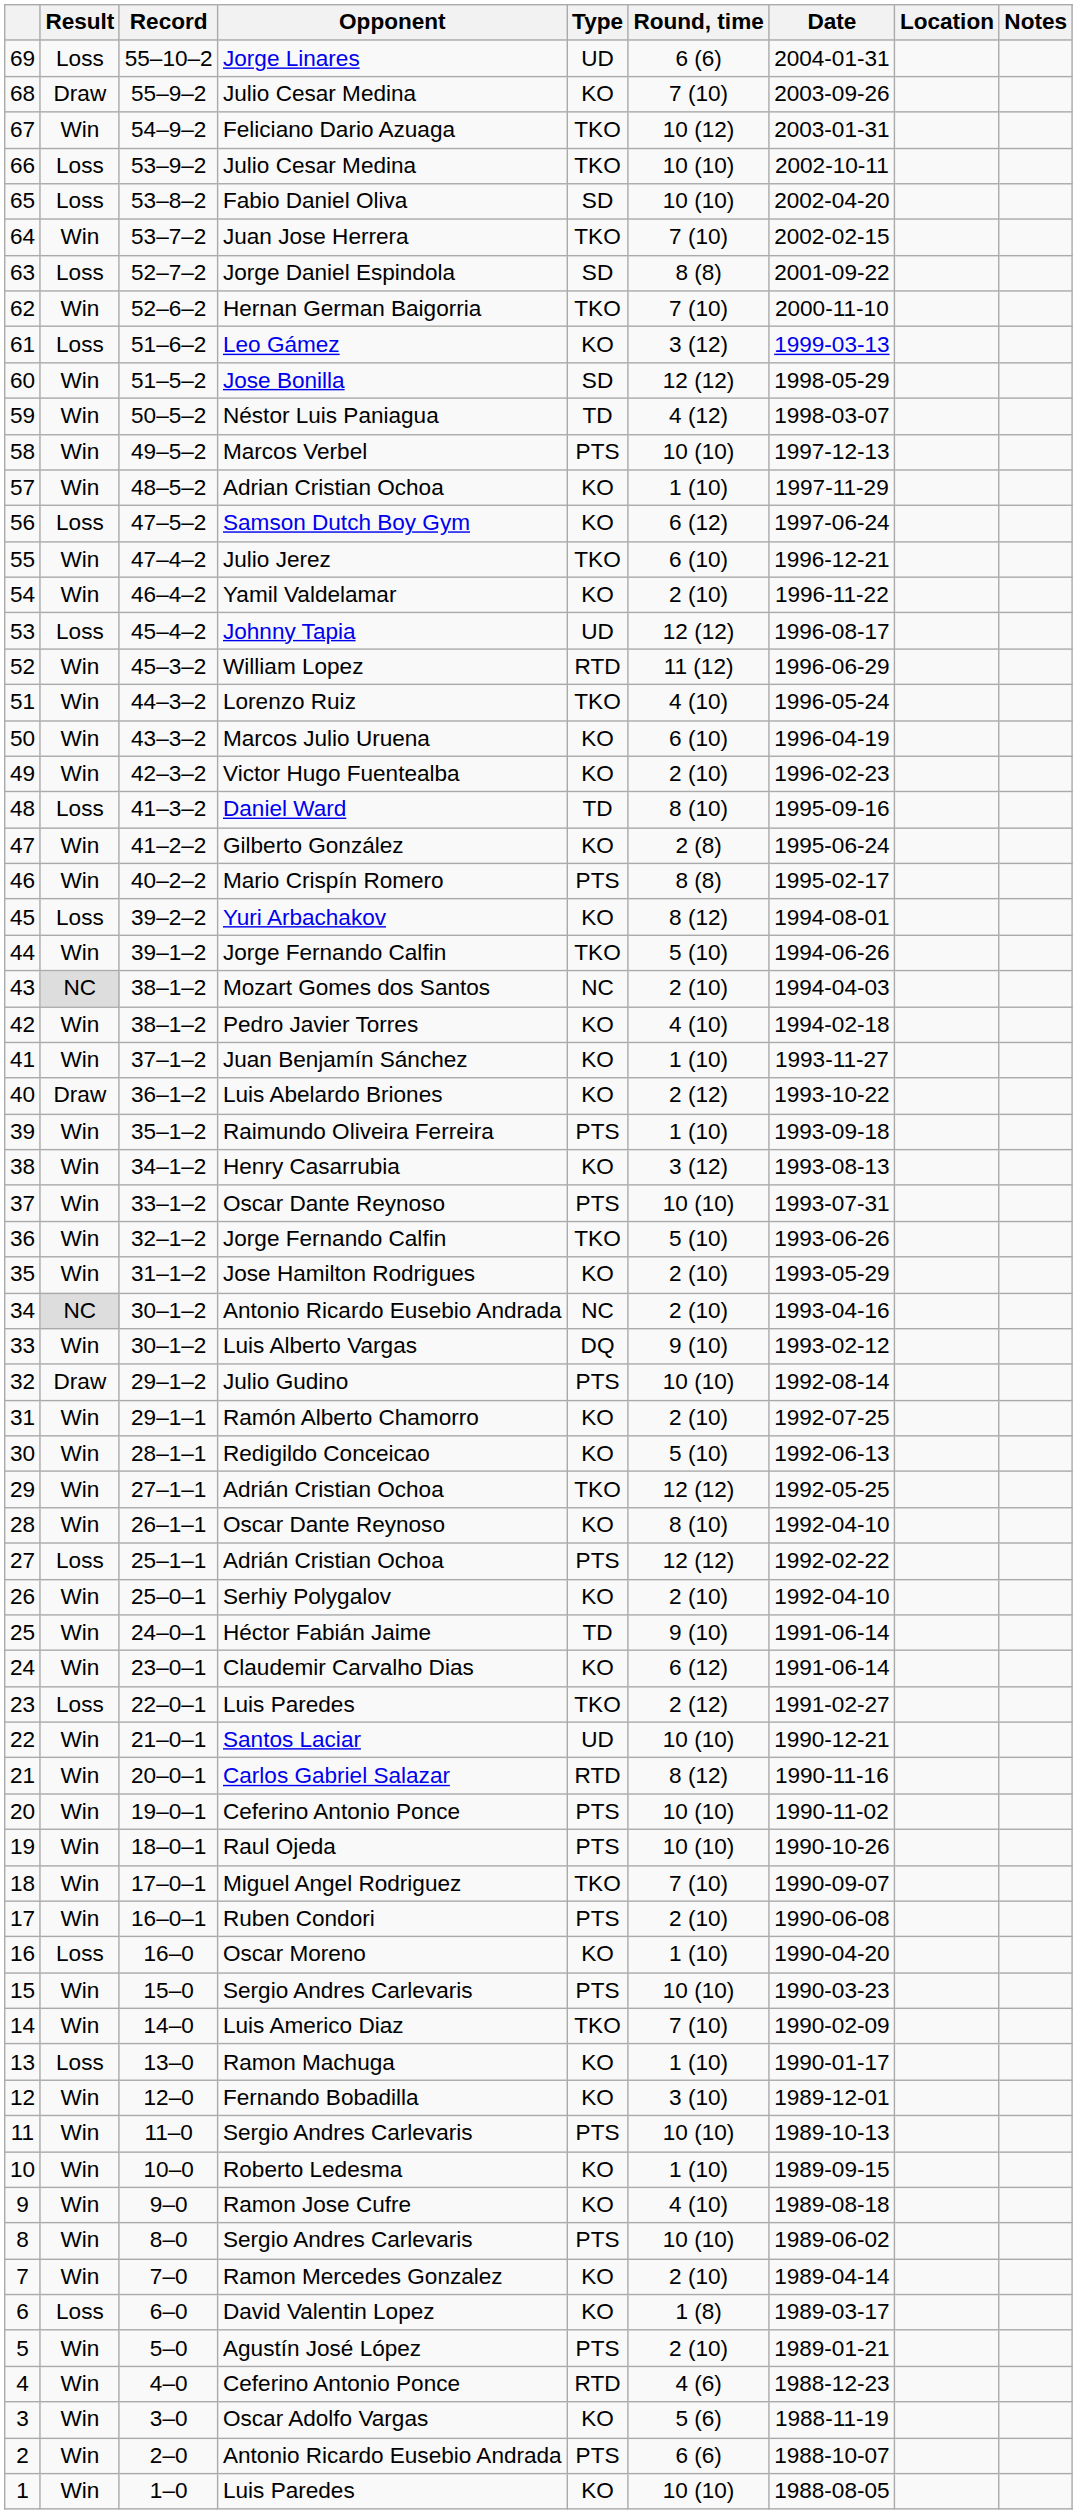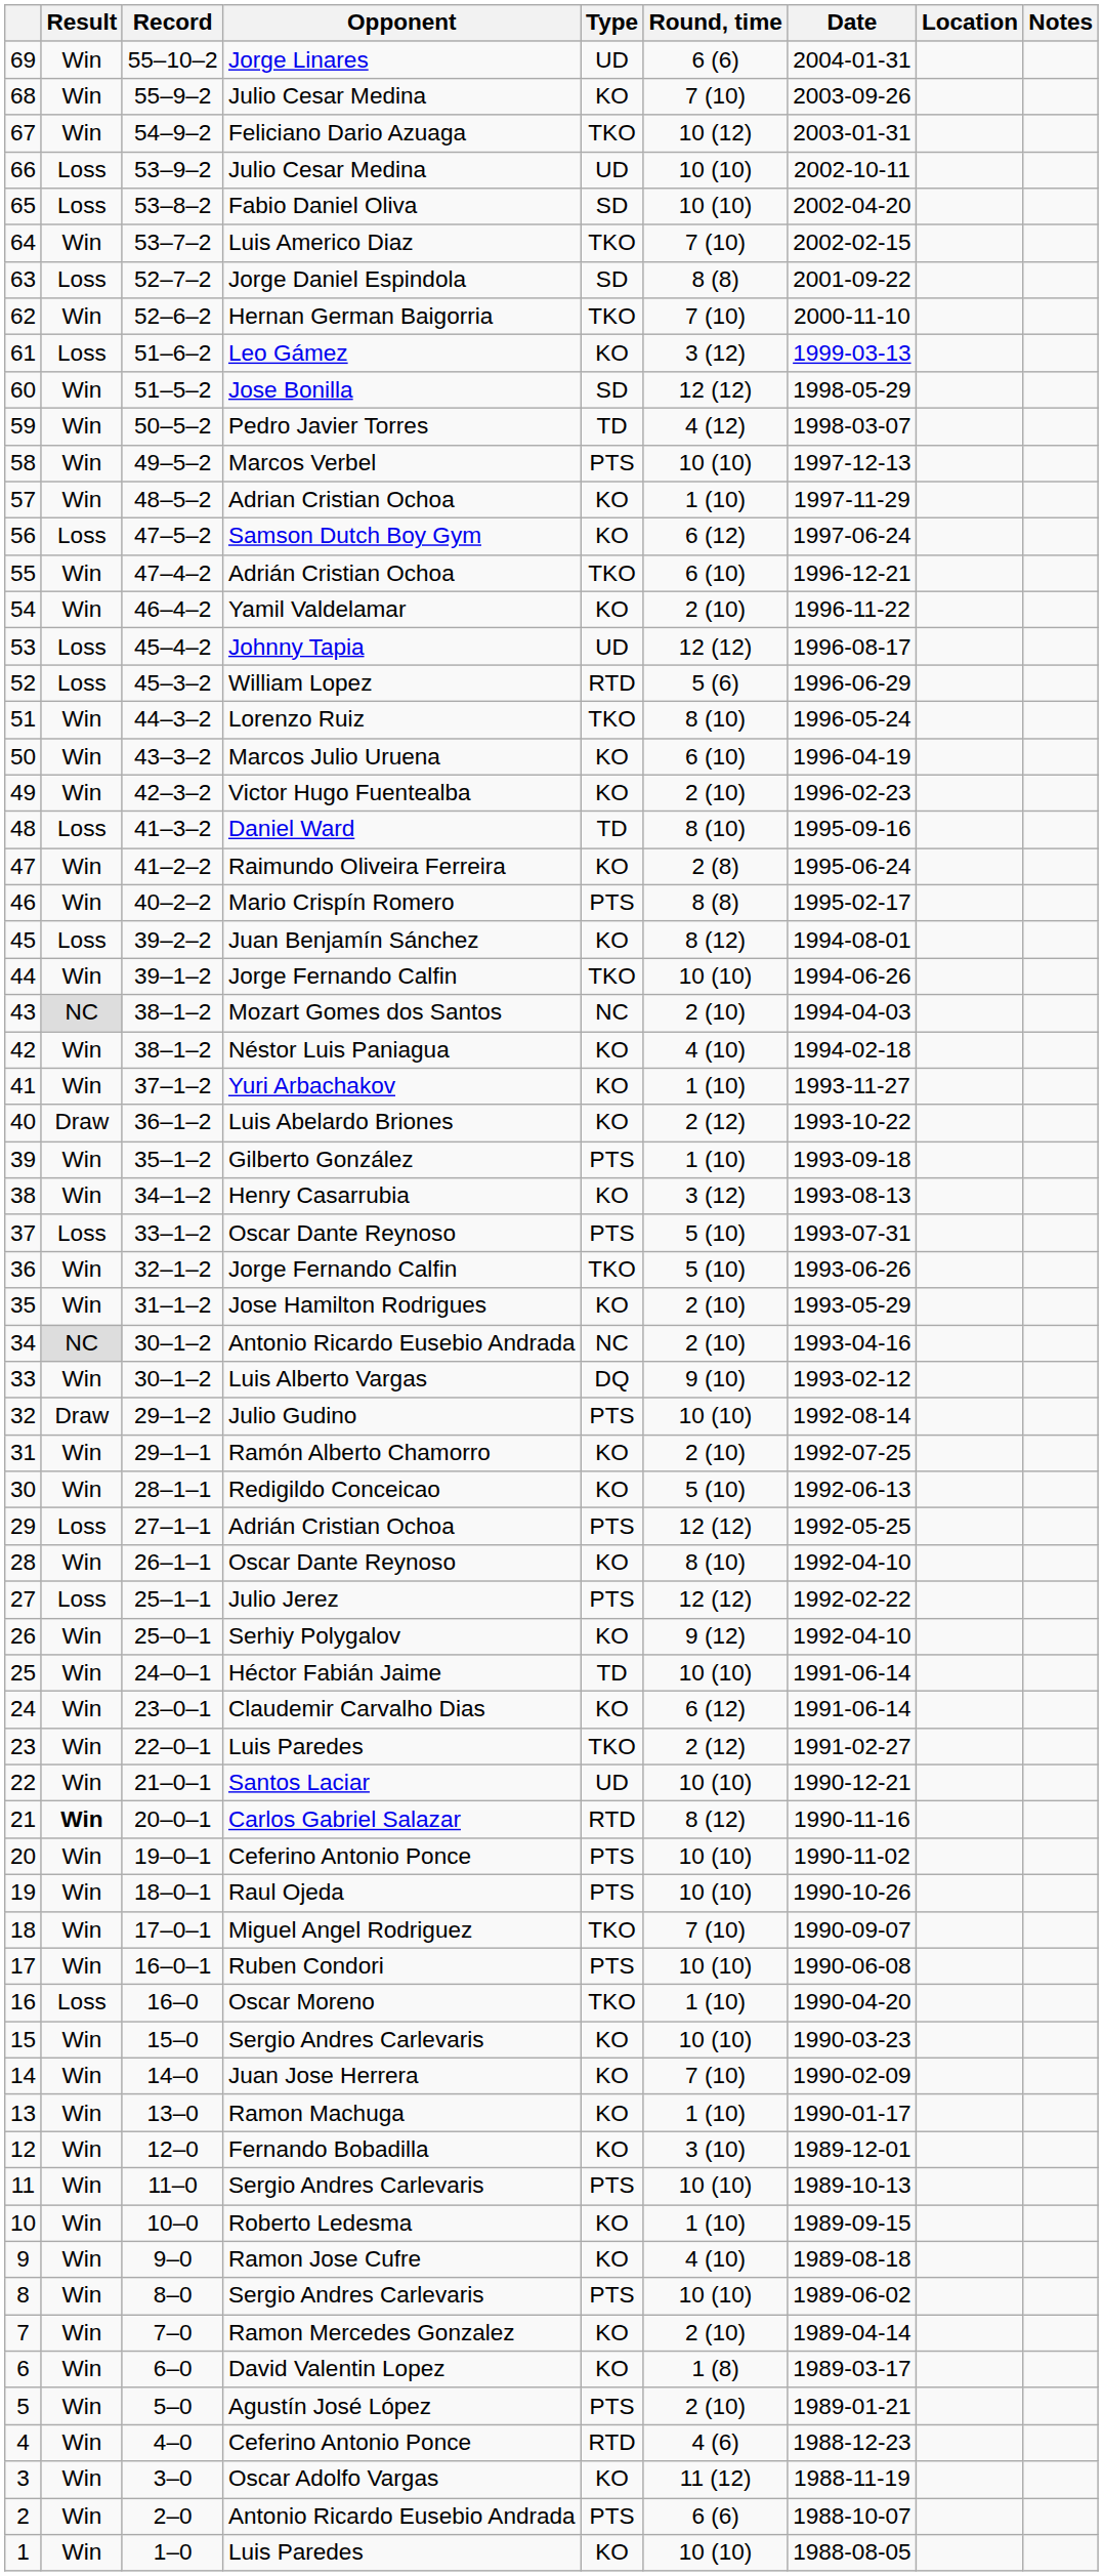69 | Result: Loss -> Win
68 | Result: Draw -> Win
66 | Type: TKO -> UD
64 | Opponent: Juan Jose Herrera -> Luis Americo Diaz
59 | Opponent: Néstor Luis Paniagua -> Pedro Javier Torres
55 | Opponent: Julio Jerez -> Adrián Cristian Ochoa
52 | Result: Win -> Loss
52 | Round, time: 11 (12) -> 5 (6)
51 | Round, time: 4 (10) -> 8 (10)
47 | Opponent: Gilberto González -> Raimundo Oliveira Ferreira
45 | Opponent: Yuri Arbachakov -> Juan Benjamín Sánchez
44 | Round, time: 5 (10) -> 10 (10)
42 | Opponent: Pedro Javier Torres -> Néstor Luis Paniagua
41 | Opponent: Juan Benjamín Sánchez -> Yuri Arbachakov
39 | Opponent: Raimundo Oliveira Ferreira -> Gilberto González
37 | Result: Win -> Loss
37 | Round, time: 10 (10) -> 5 (10)
29 | Result: Win -> Loss
29 | Type: TKO -> PTS
27 | Opponent: Adrián Cristian Ochoa -> Julio Jerez
26 | Round, time: 2 (10) -> 9 (12)
25 | Round, time: 9 (10) -> 10 (10)
23 | Result: Loss -> Win
21 | Result: normal -> bold
17 | Round, time: 2 (10) -> 10 (10)
16 | Type: KO -> TKO
15 | Type: PTS -> KO
14 | Opponent: Luis Americo Diaz -> Juan Jose Herrera
14 | Type: TKO -> KO
13 | Result: Loss -> Win
6 | Result: Loss -> Win
3 | Round, time: 5 (6) -> 11 (12)
